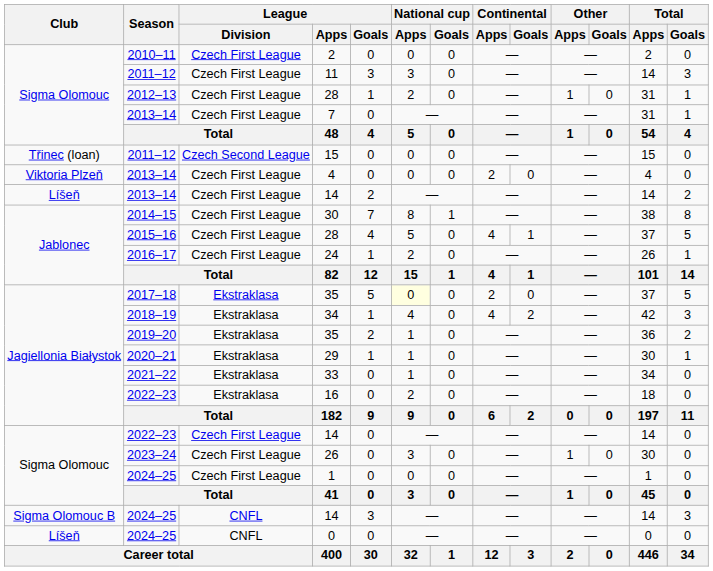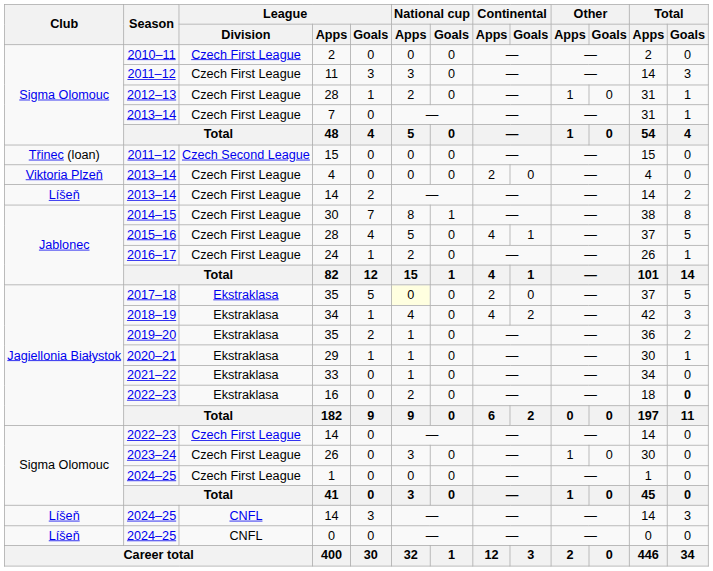16 | Total / Goals: normal -> bold
2024–25 / 14 | Club: Sigma Olomouc B -> Líšeň
